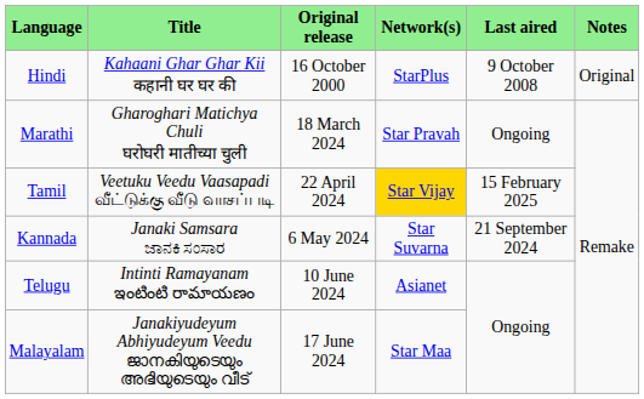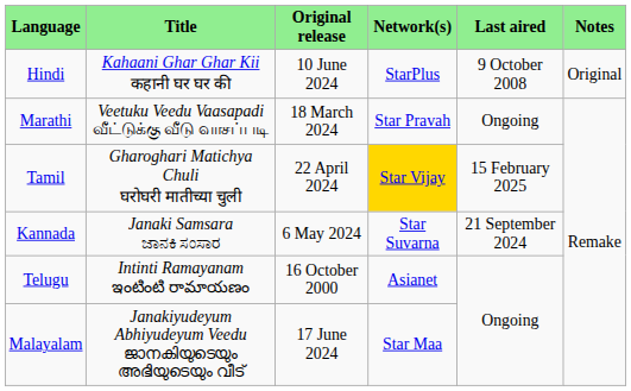Hindi | Original release: 16 October 2000 -> 10 June 2024
Marathi | Title: Gharoghari Matichya Chuli घरोघरी मातीच्या चुली -> Veetuku Veedu Vaasapadi வீட்டுக்கு வீடு வாசப்படி
Tamil | Title: Veetuku Veedu Vaasapadi வீட்டுக்கு வீடு வாசப்படி -> Gharoghari Matichya Chuli घरोघरी मातीच्या चुली
Telugu | Original release: 10 June 2024 -> 16 October 2000
